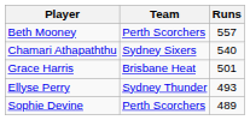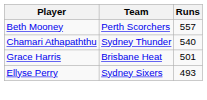Chamari Athapaththu | Team: Sydney Sixers -> Sydney Thunder
Ellyse Perry | Team: Sydney Thunder -> Sydney Sixers
- row: Sophie Devine | Perth Scorchers | 489
